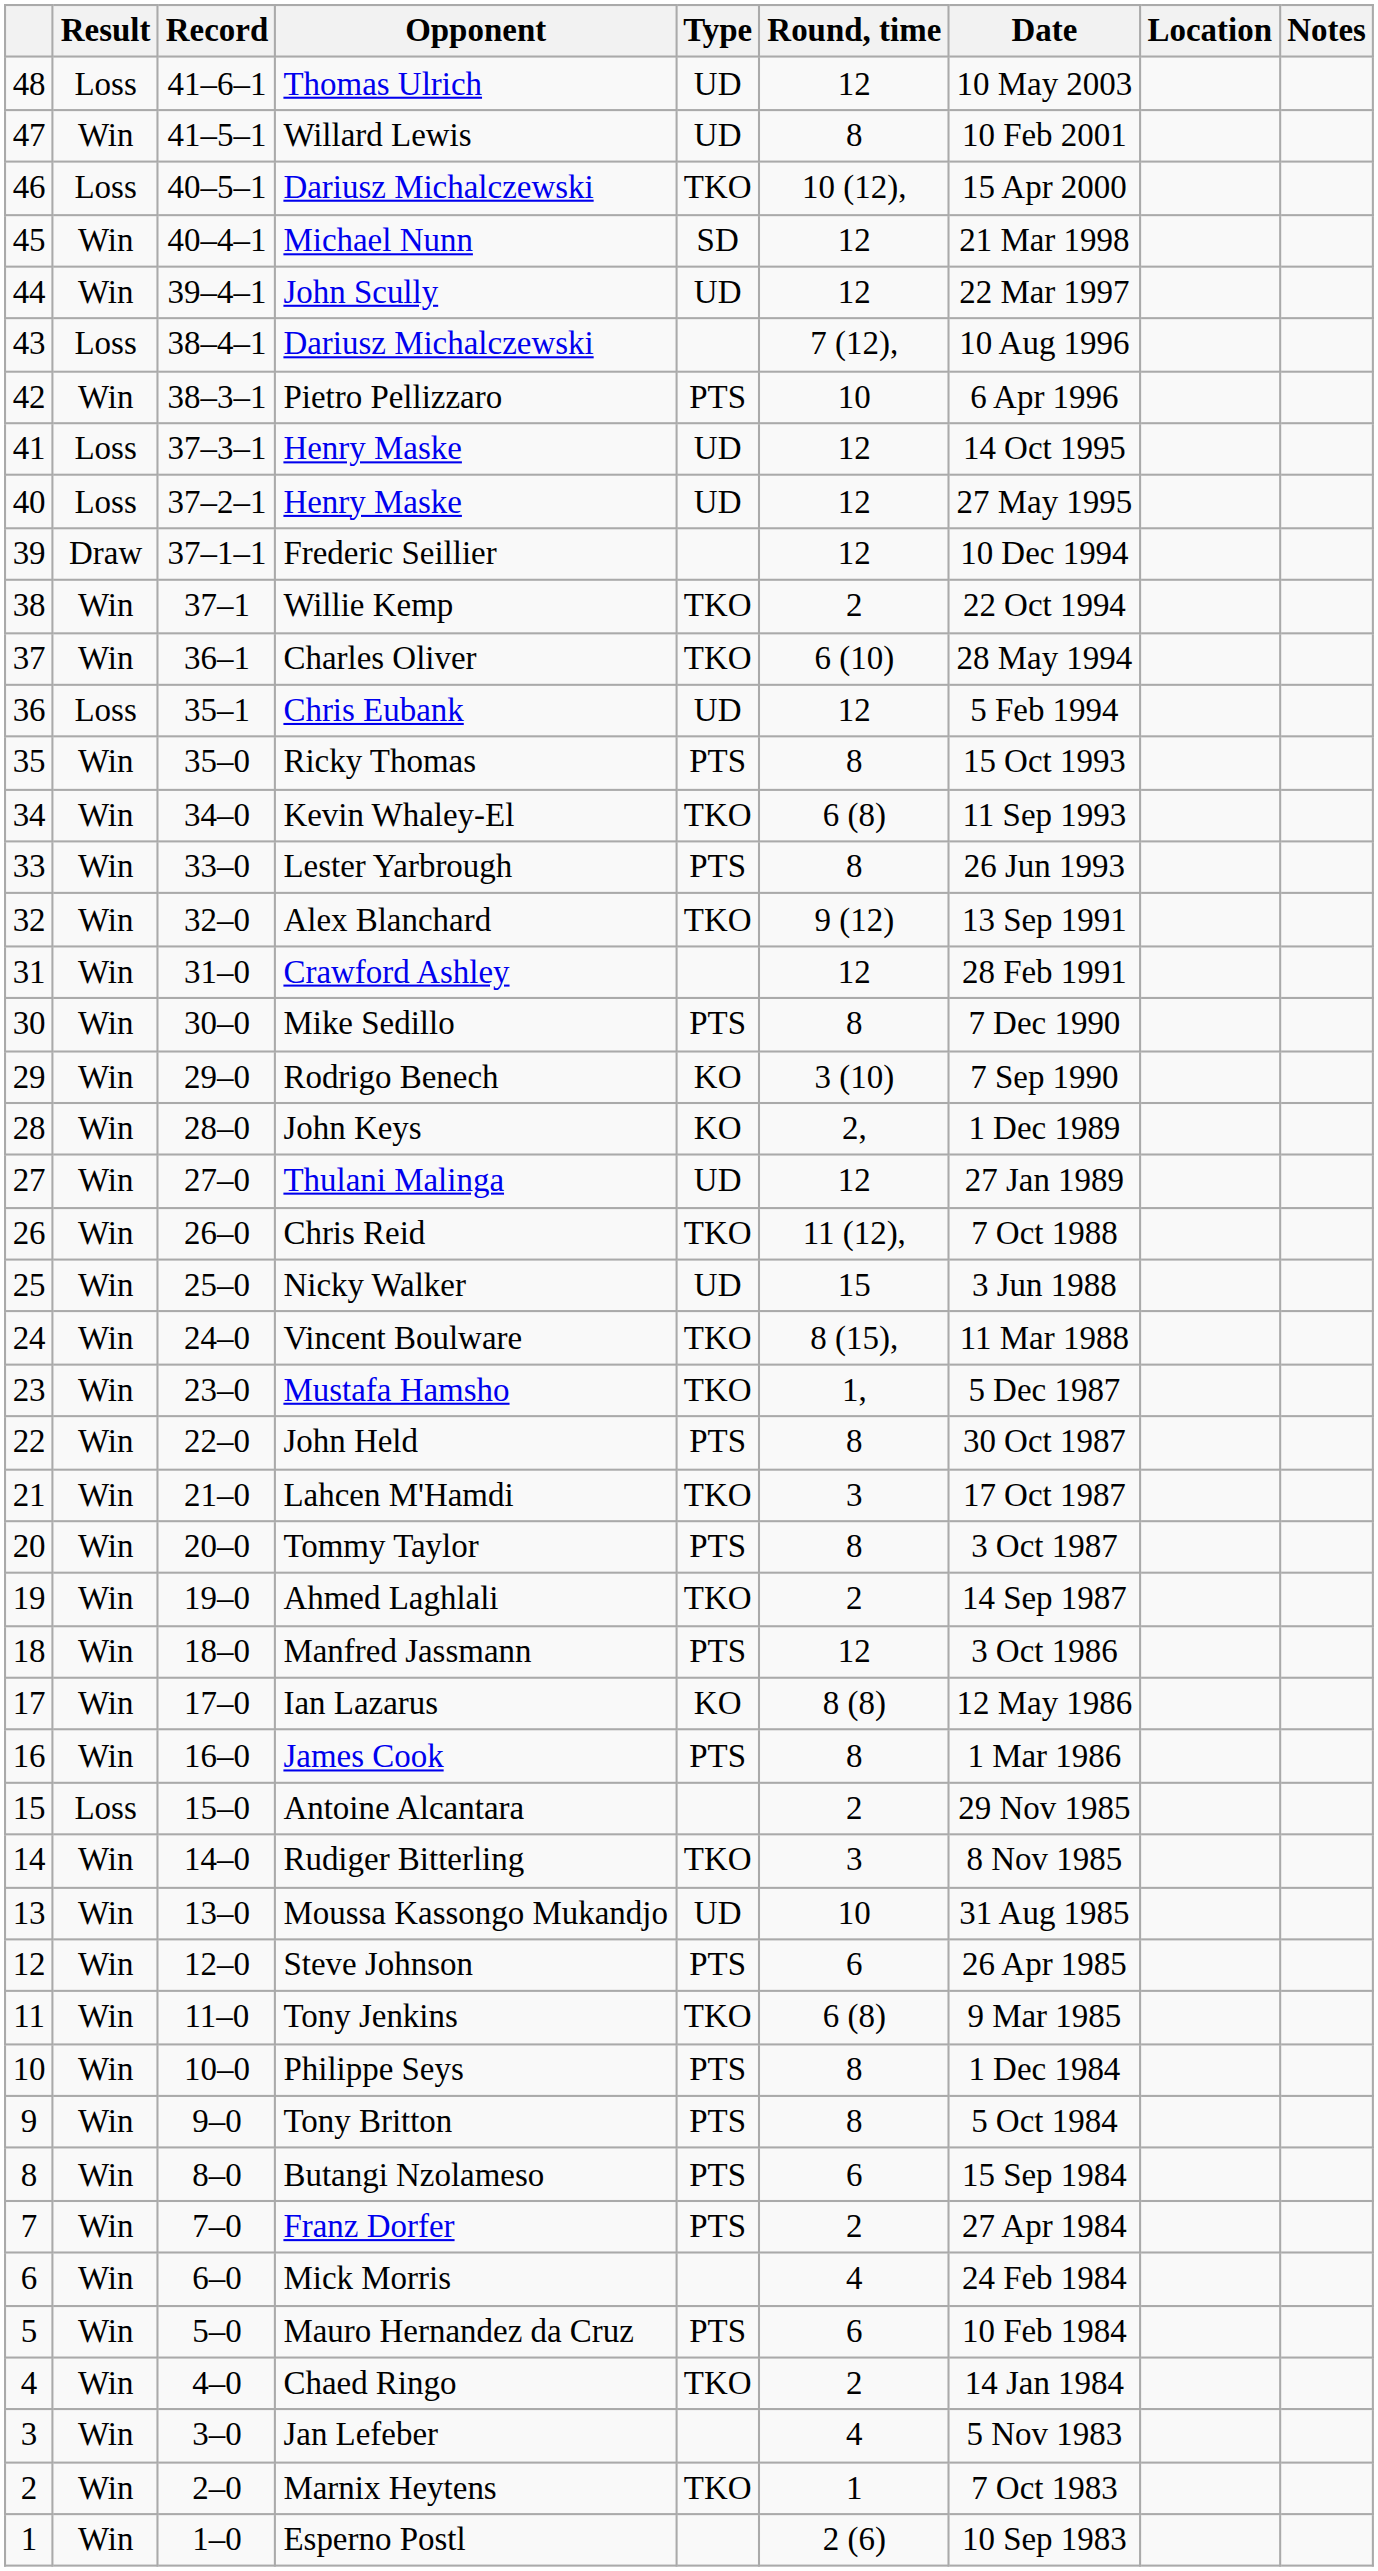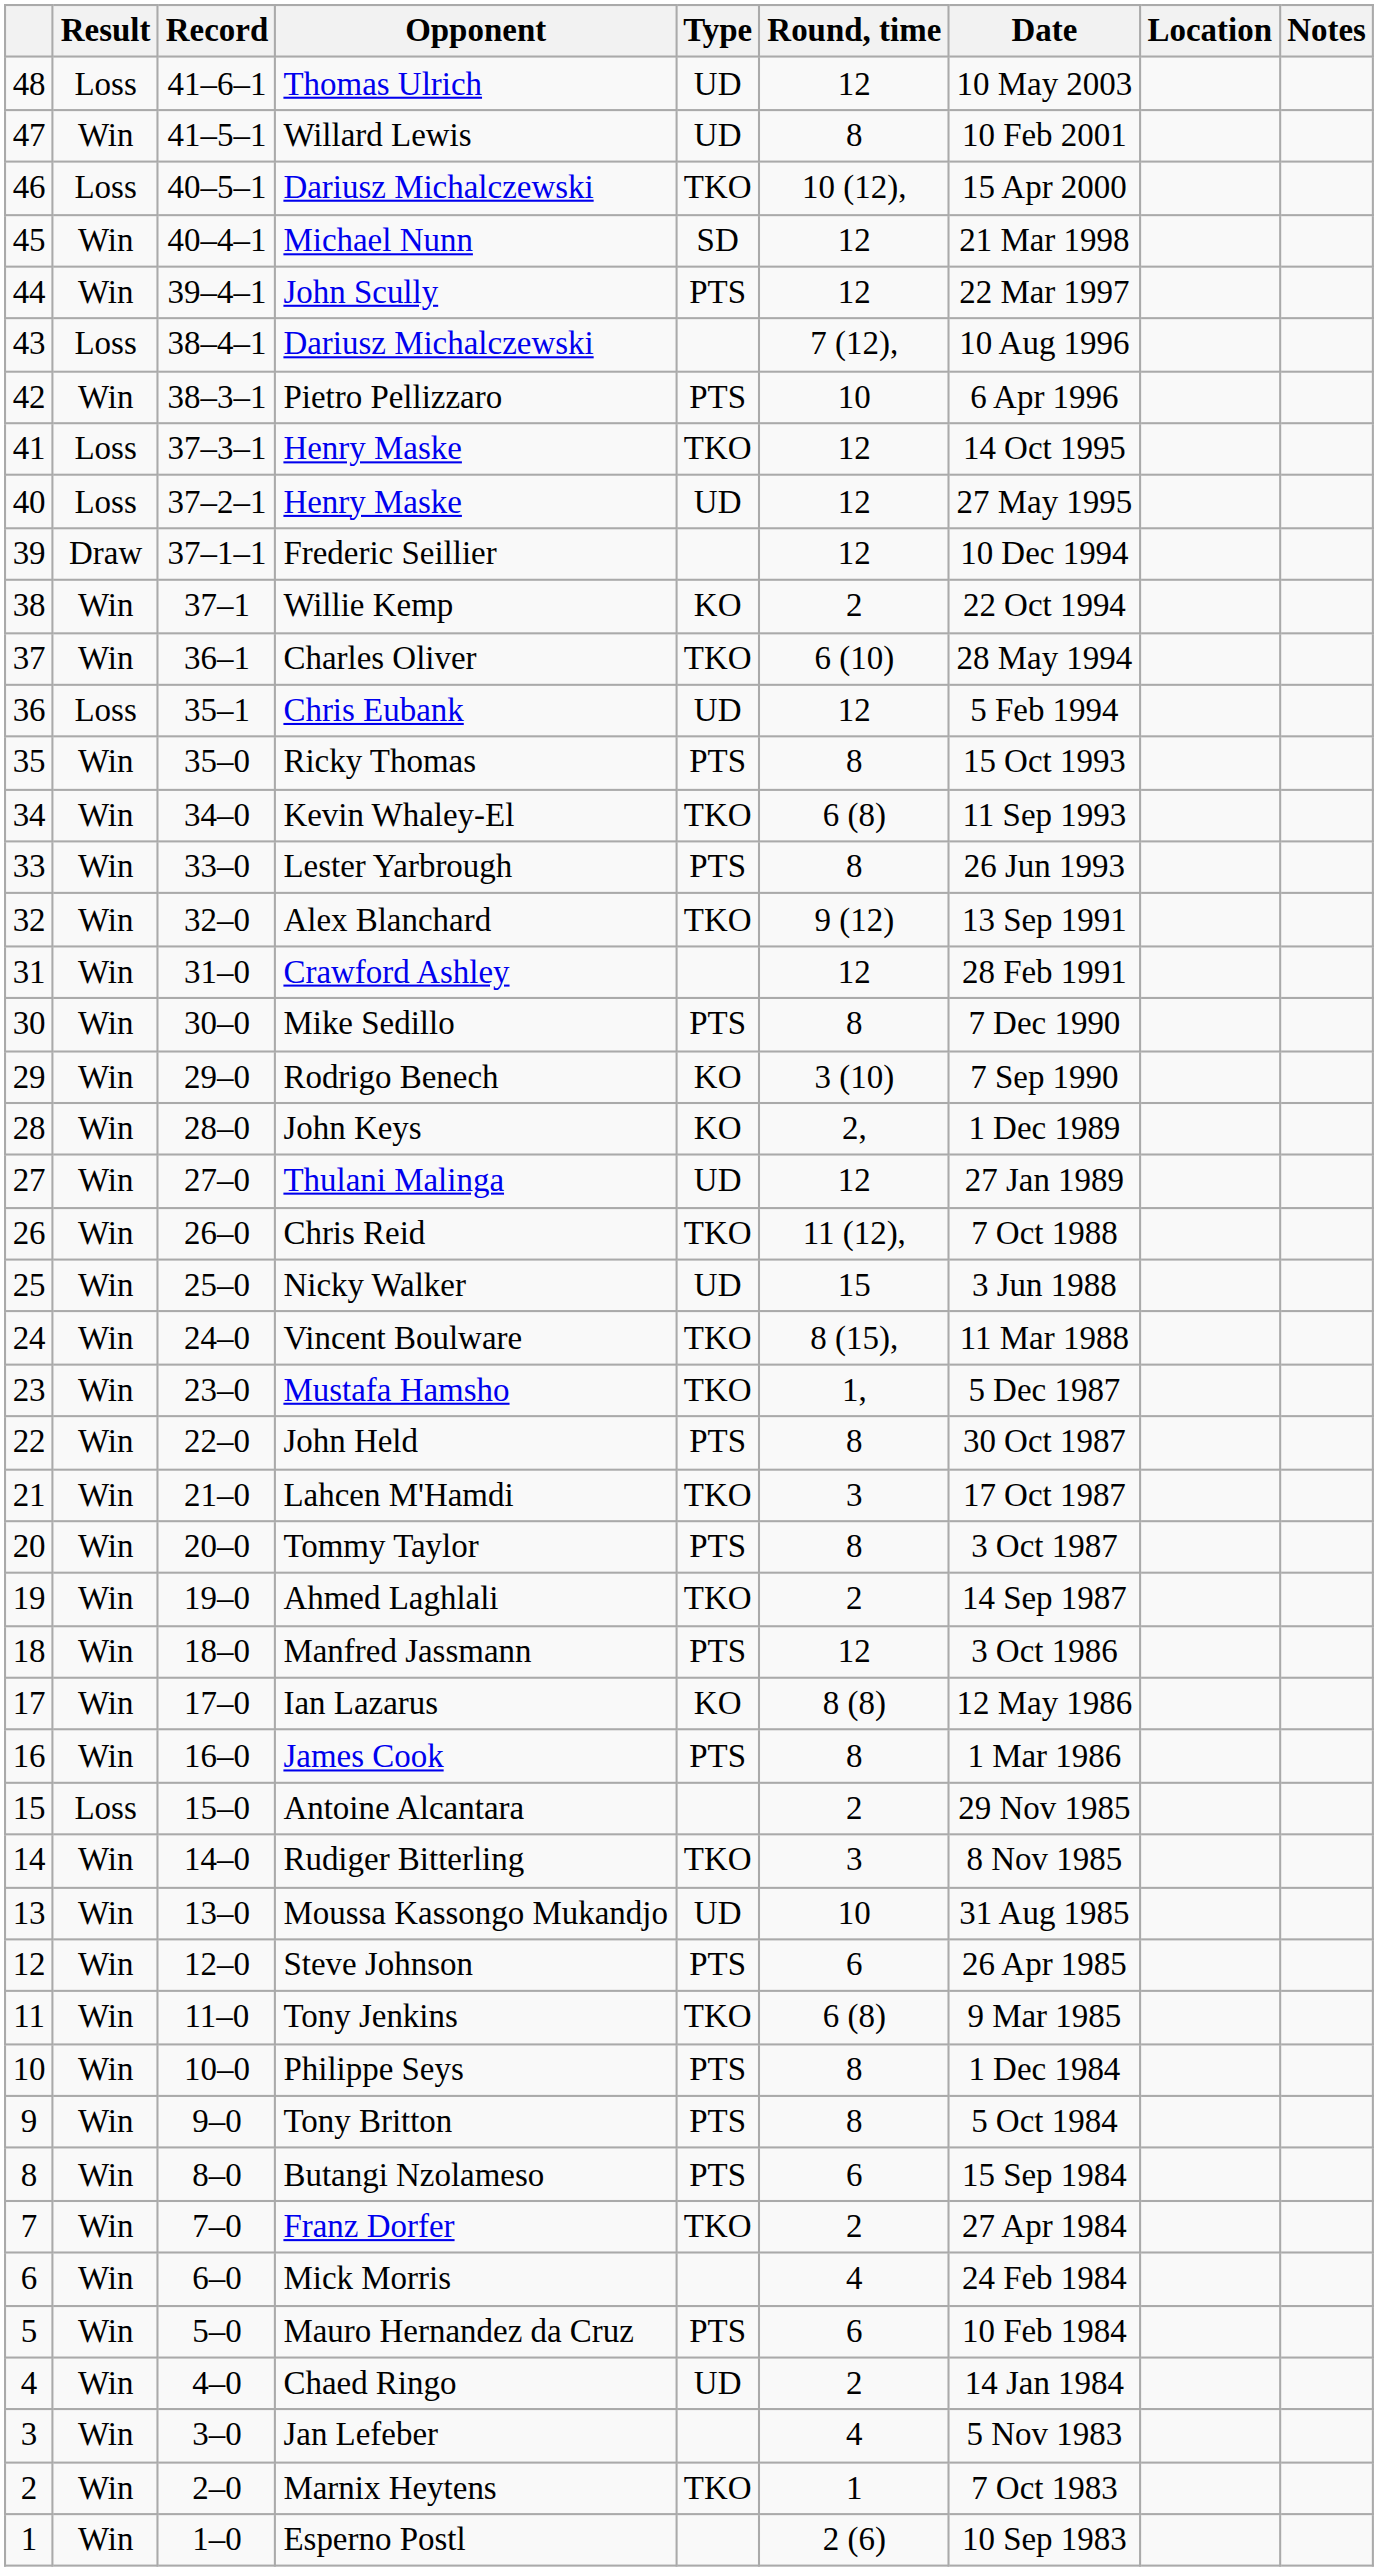John Scully | Type: UD -> PTS
41 / Henry Maske | Type: UD -> TKO
Willie Kemp | Type: TKO -> KO
Franz Dorfer | Type: PTS -> TKO
Chaed Ringo | Type: TKO -> UD
